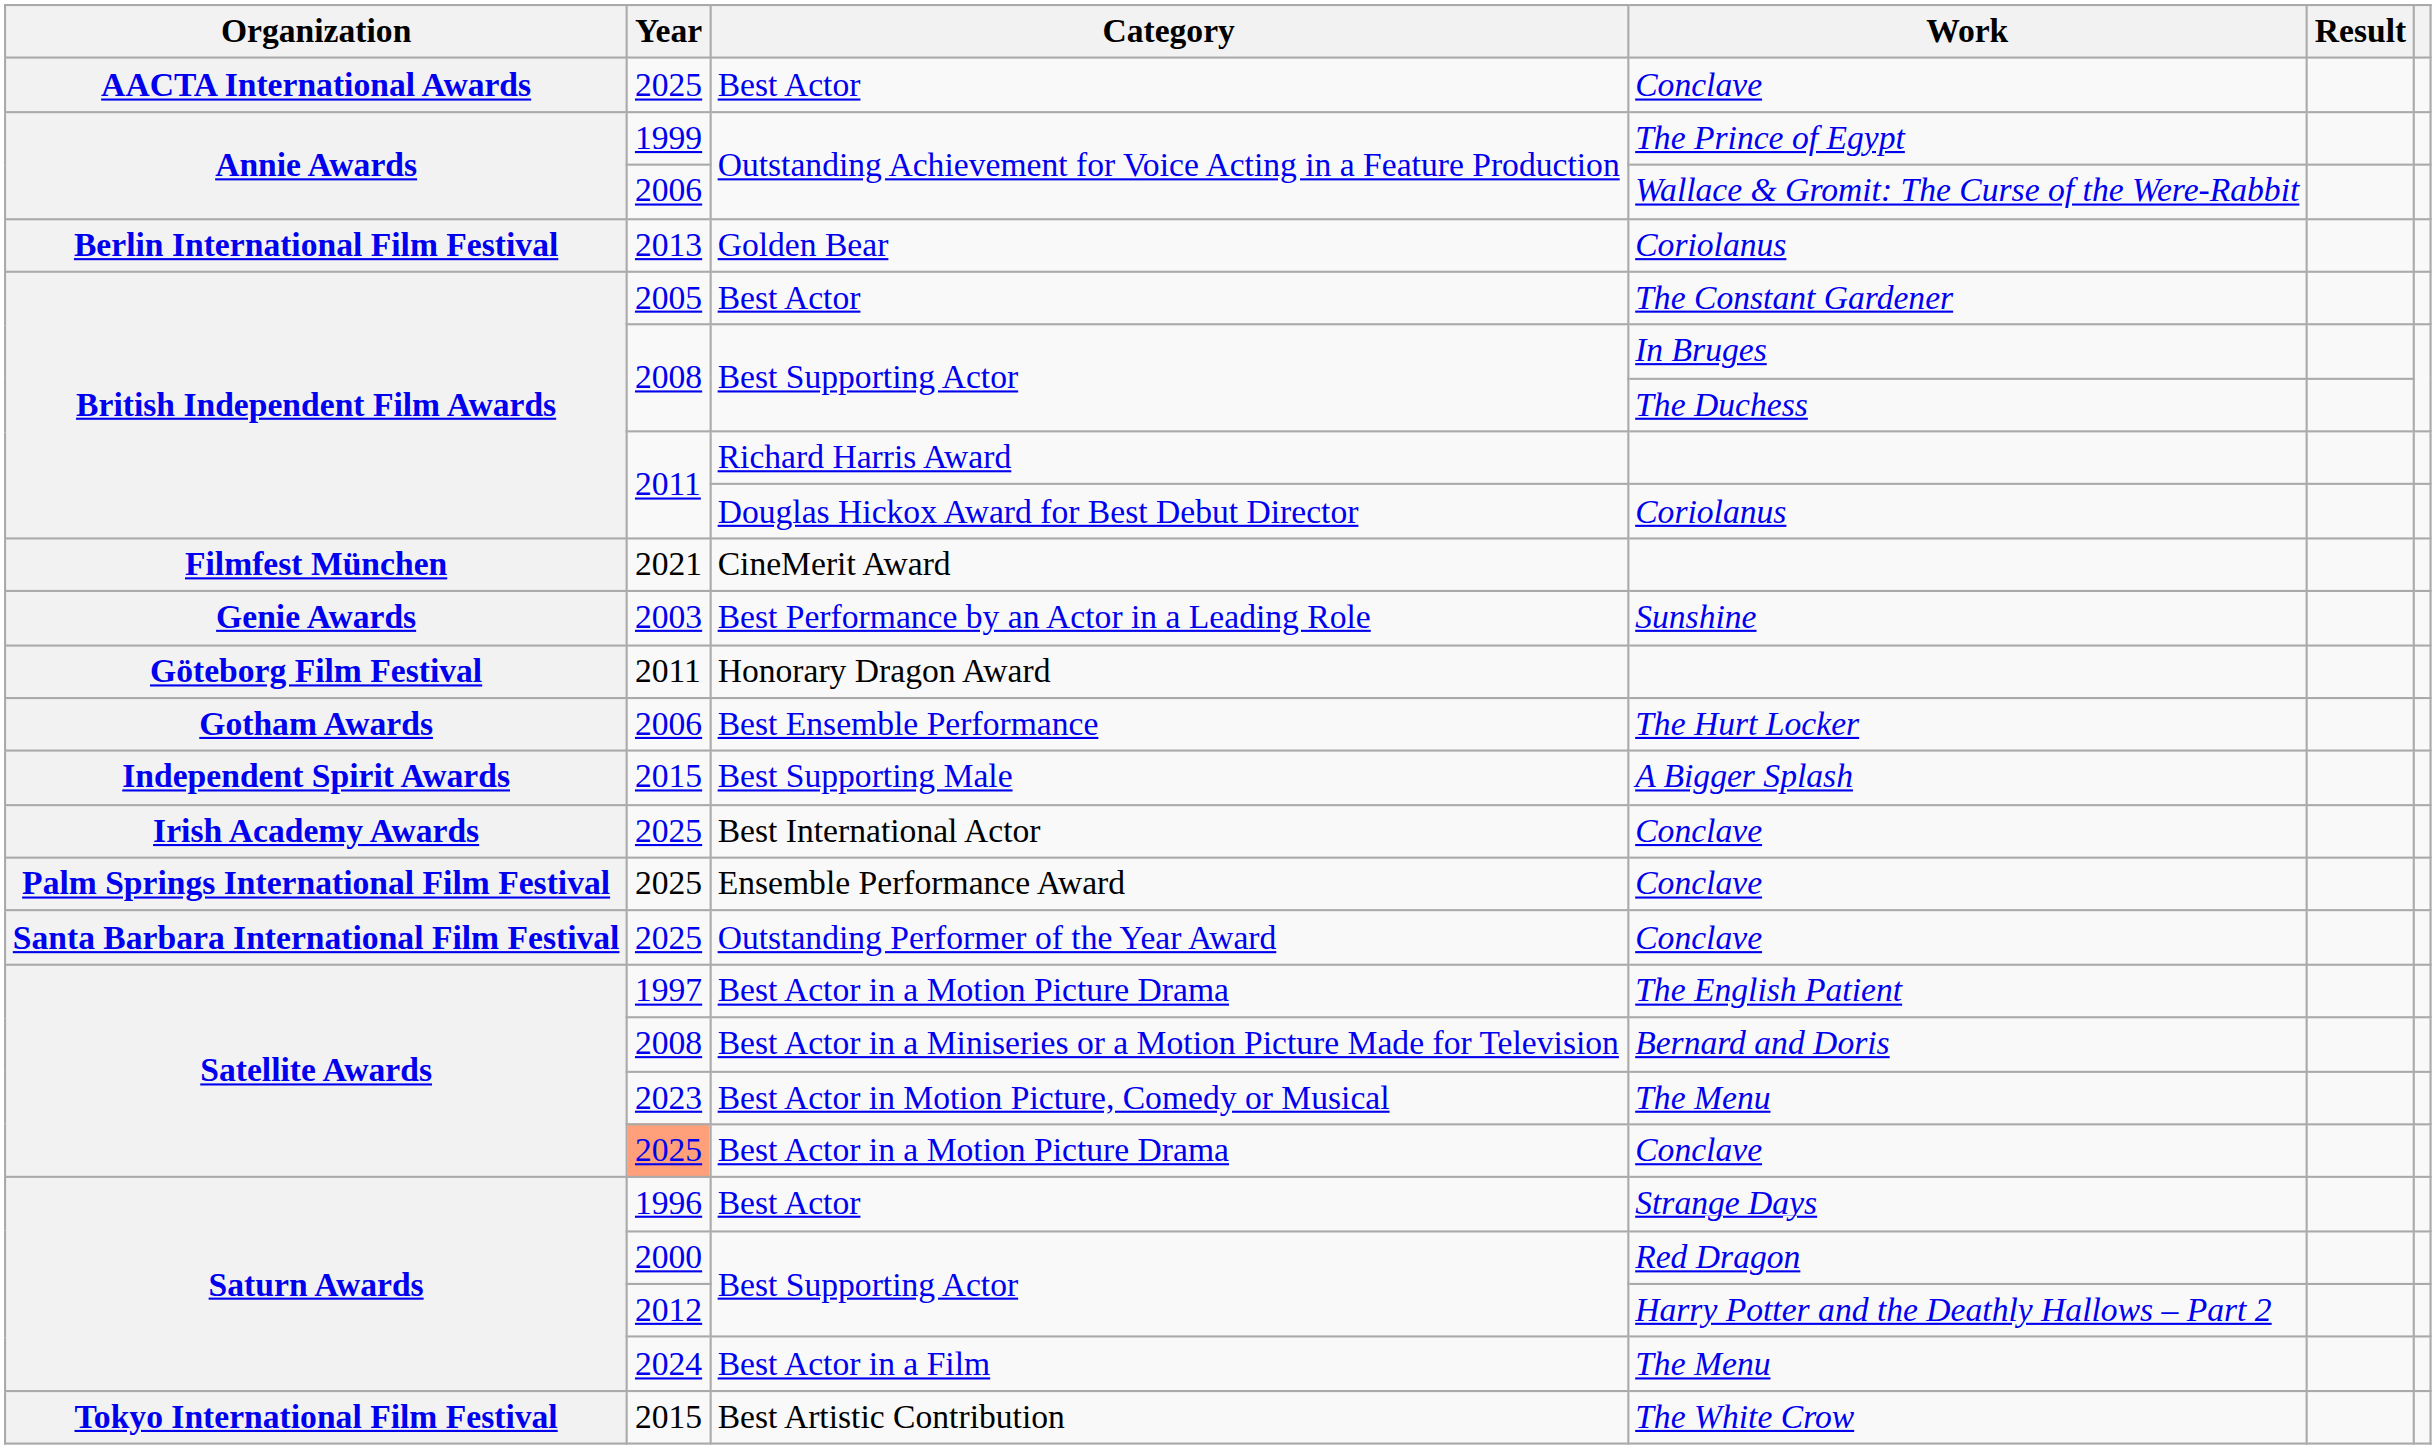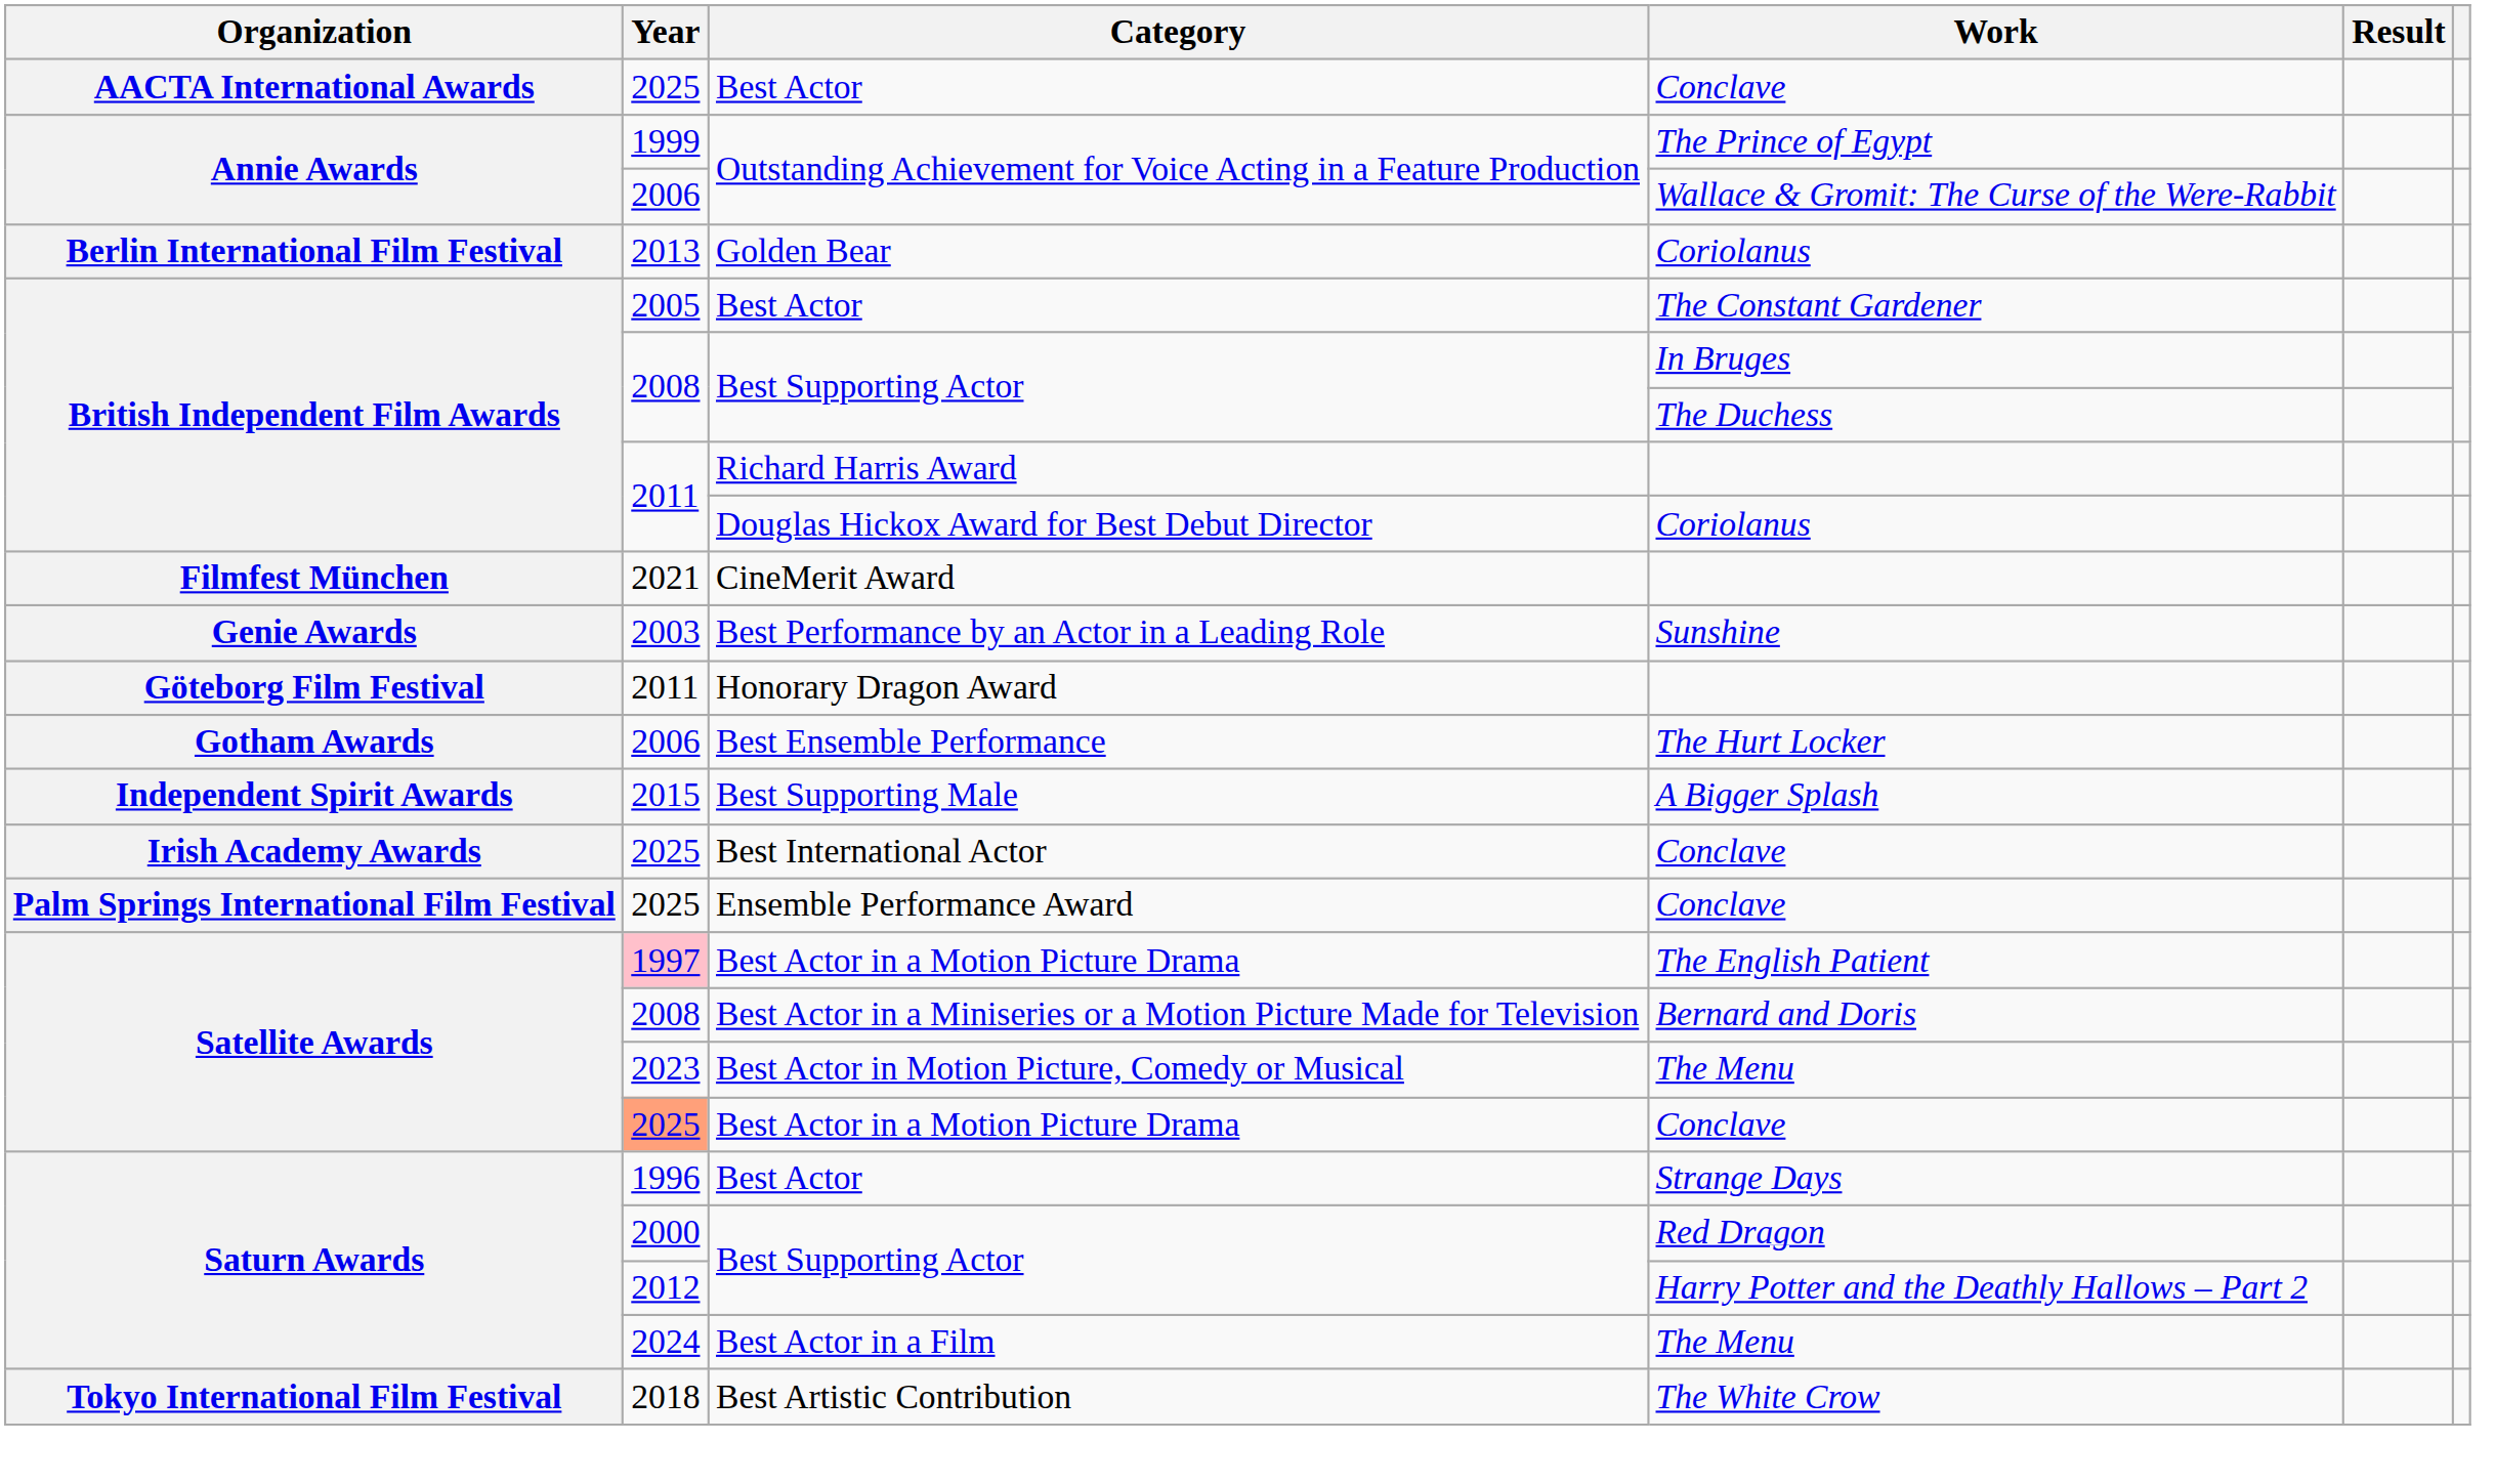- row: Santa Barbara International Film Festival | 2025 | Outstanding Performer of the Year Award | Conclave
Best Actor in a Motion Picture Drama / The English Patient | Year: no background -> pink background
Best Artistic Contribution | Year: 2015 -> 2018
